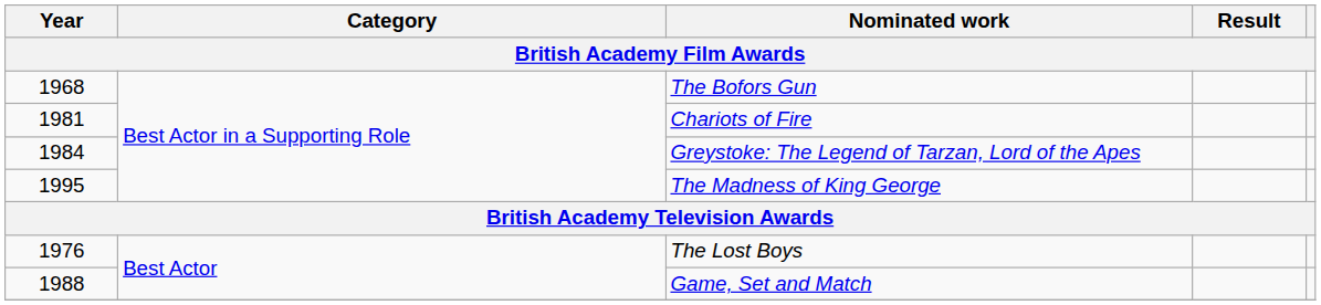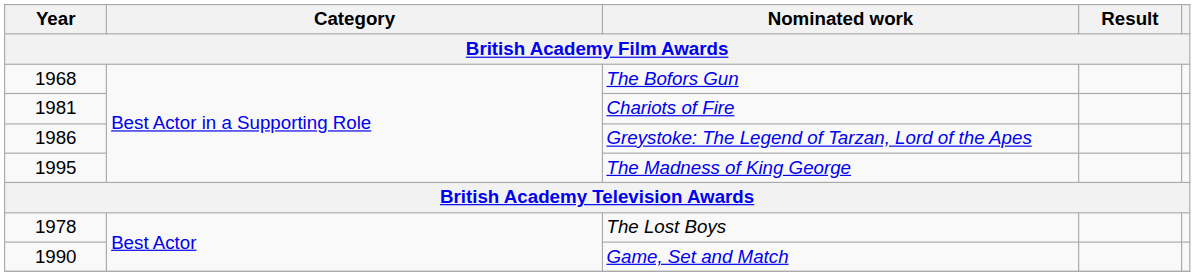Greystoke: The Legend of Tarzan, Lord of the Apes | Year: 1984 -> 1986
The Lost Boys | Year: 1976 -> 1978
Game, Set and Match | Year: 1988 -> 1990
